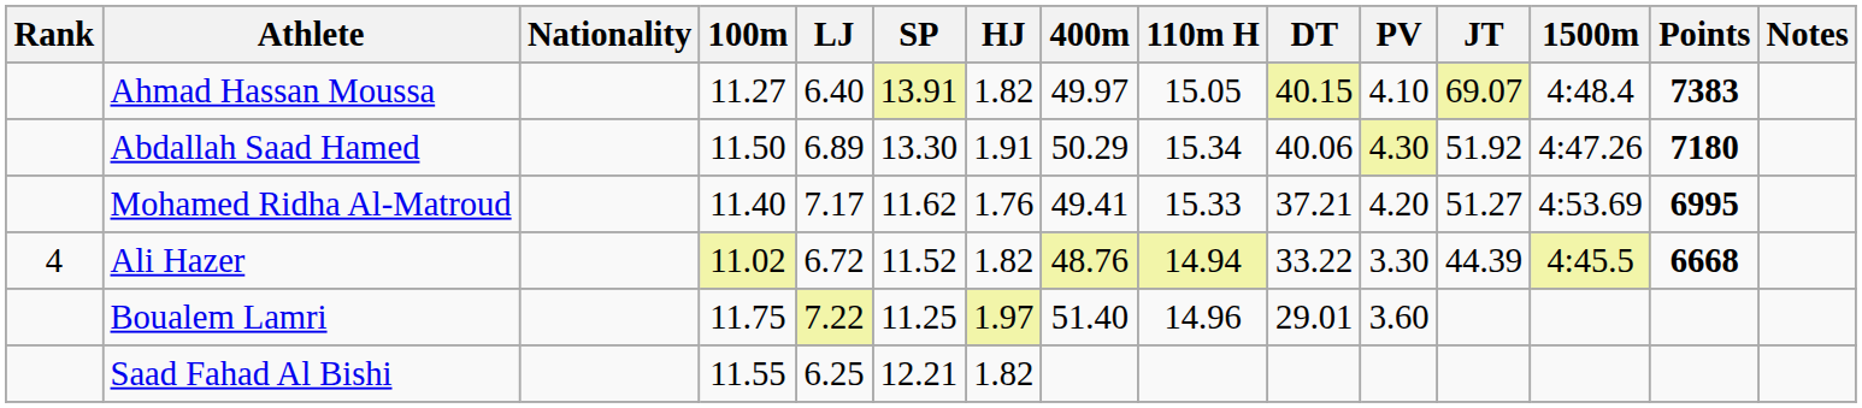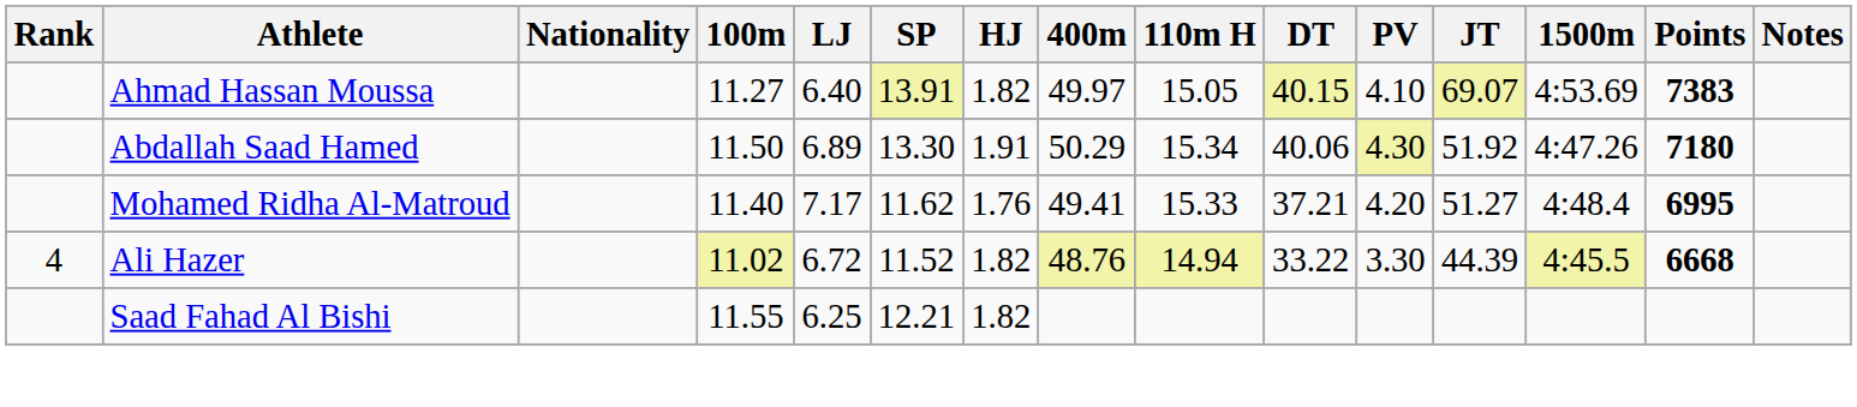Ahmad Hassan Moussa | 1500m: 4:48.4 -> 4:53.69
Mohamed Ridha Al-Matroud | 1500m: 4:53.69 -> 4:48.4
- row: Boualem Lamri | 11.75 | 7.22 | 11.25 | 1.97 | 51.40 | 14.96 | 29.01 | 3.60
